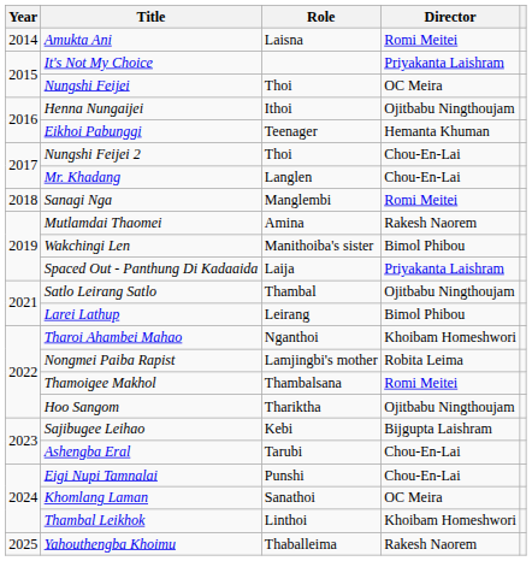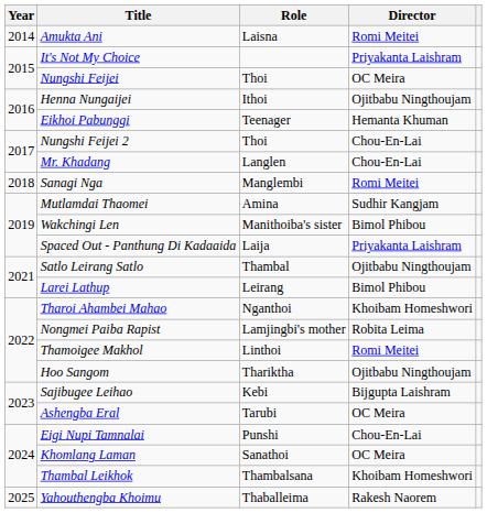Mutlamdai Thaomei | Director: Rakesh Naorem -> Sudhir Kangjam
Thamoigee Makhol | Role: Thambalsana -> Linthoi
Ashengba Eral | Director: Chou-En-Lai -> OC Meira
Thambal Leikhok | Role: Linthoi -> Thambalsana
